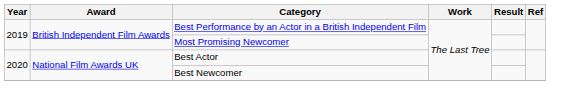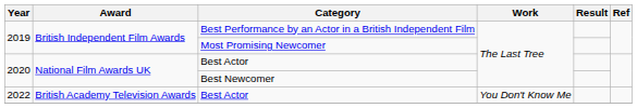+ row: 2022 | British Academy Television Awards | Best Actor | You Don't Know Me
